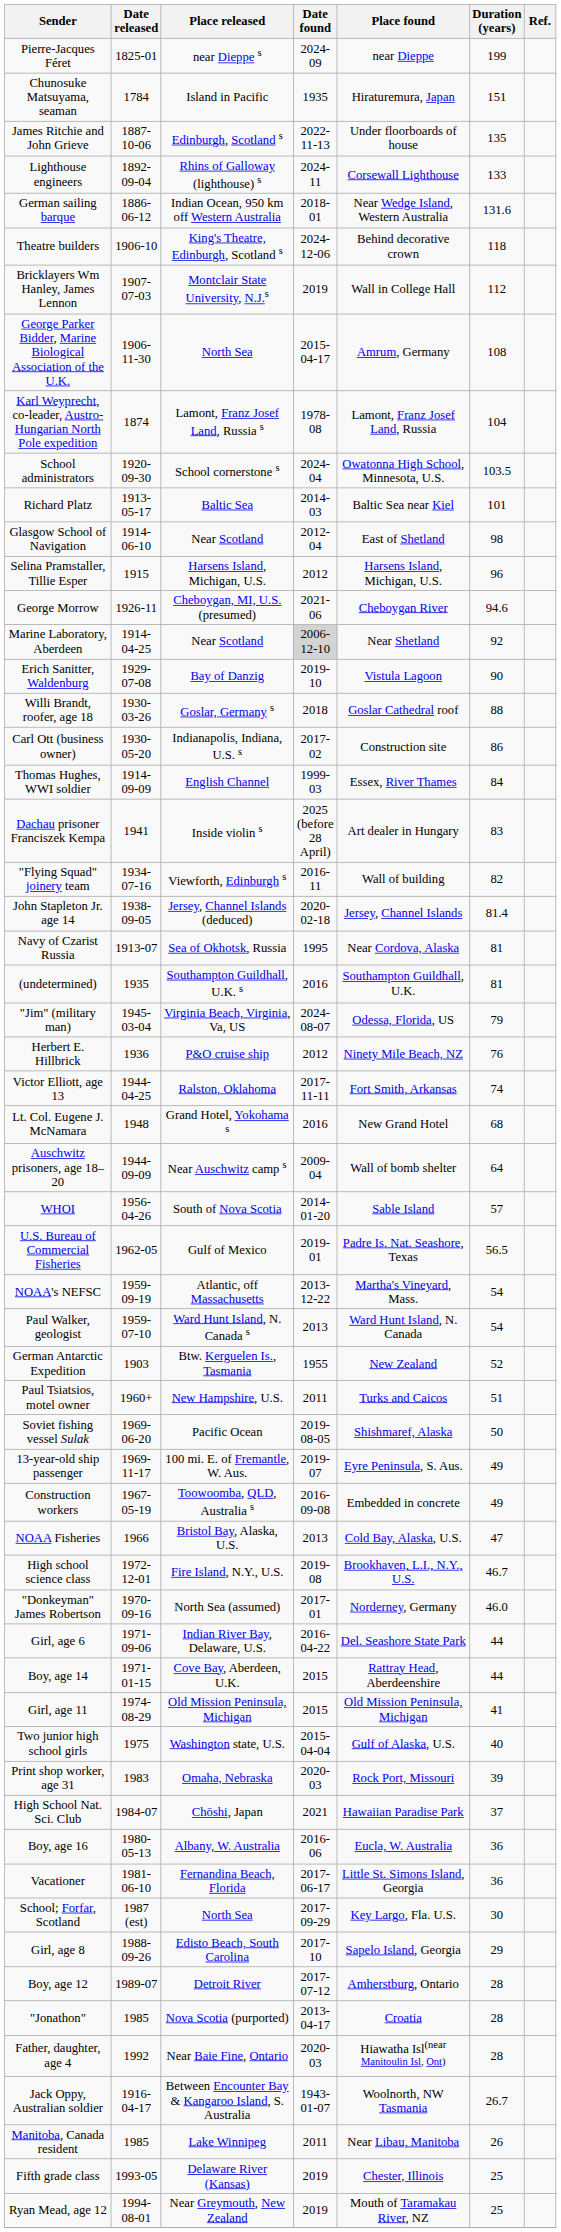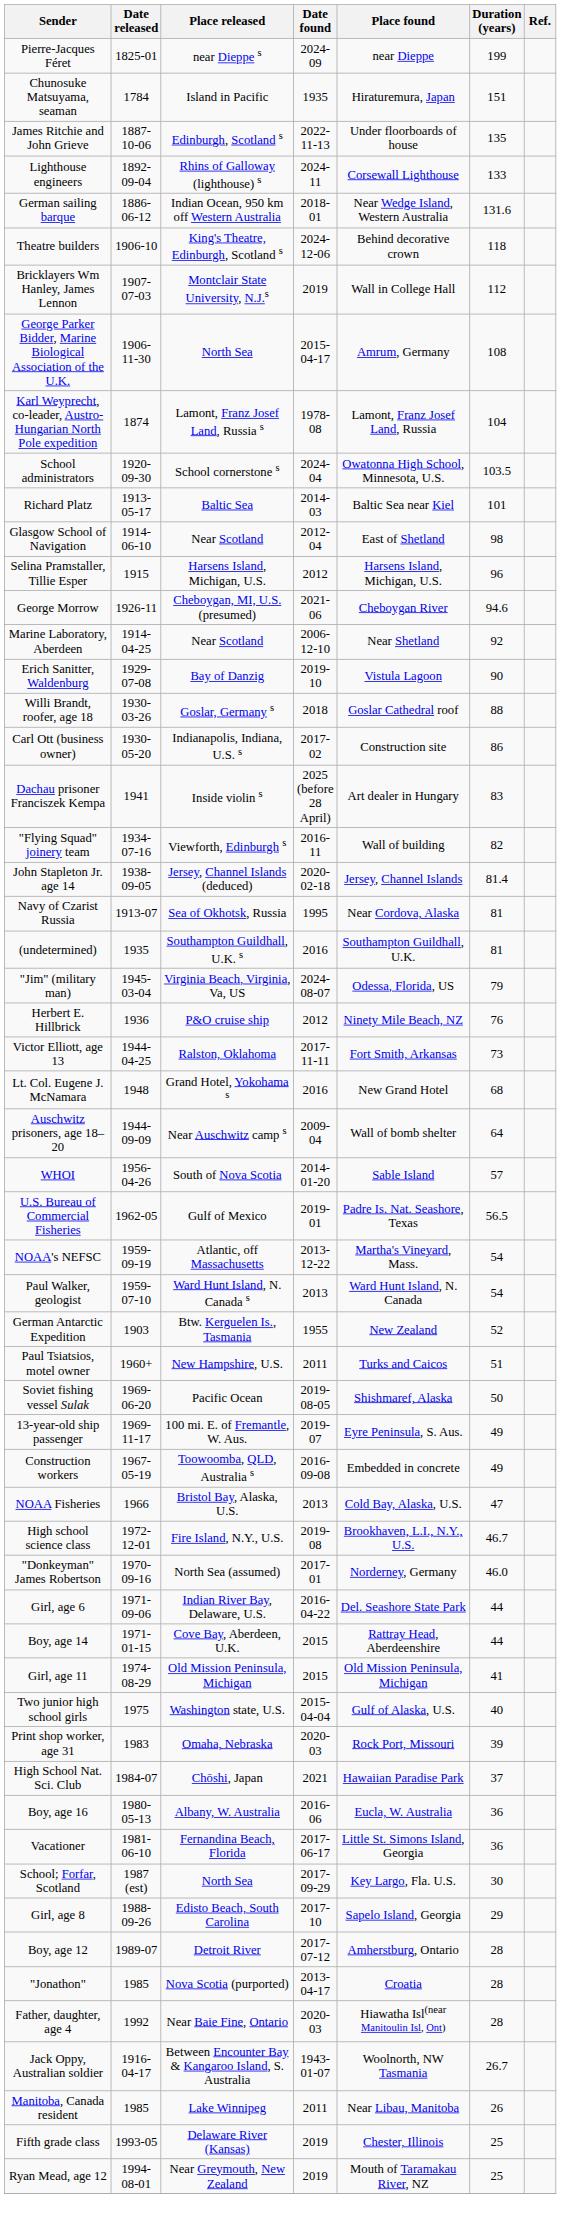Marine Laboratory, Aberdeen | Date found: lightgrey background -> no background
- row: Thomas Hughes, WWI soldier | 1914-09-09 | English Channel | 1999-03 | Essex, River Thames | 84
Victor Elliott, age 13 | Duration (years): 74 -> 73
